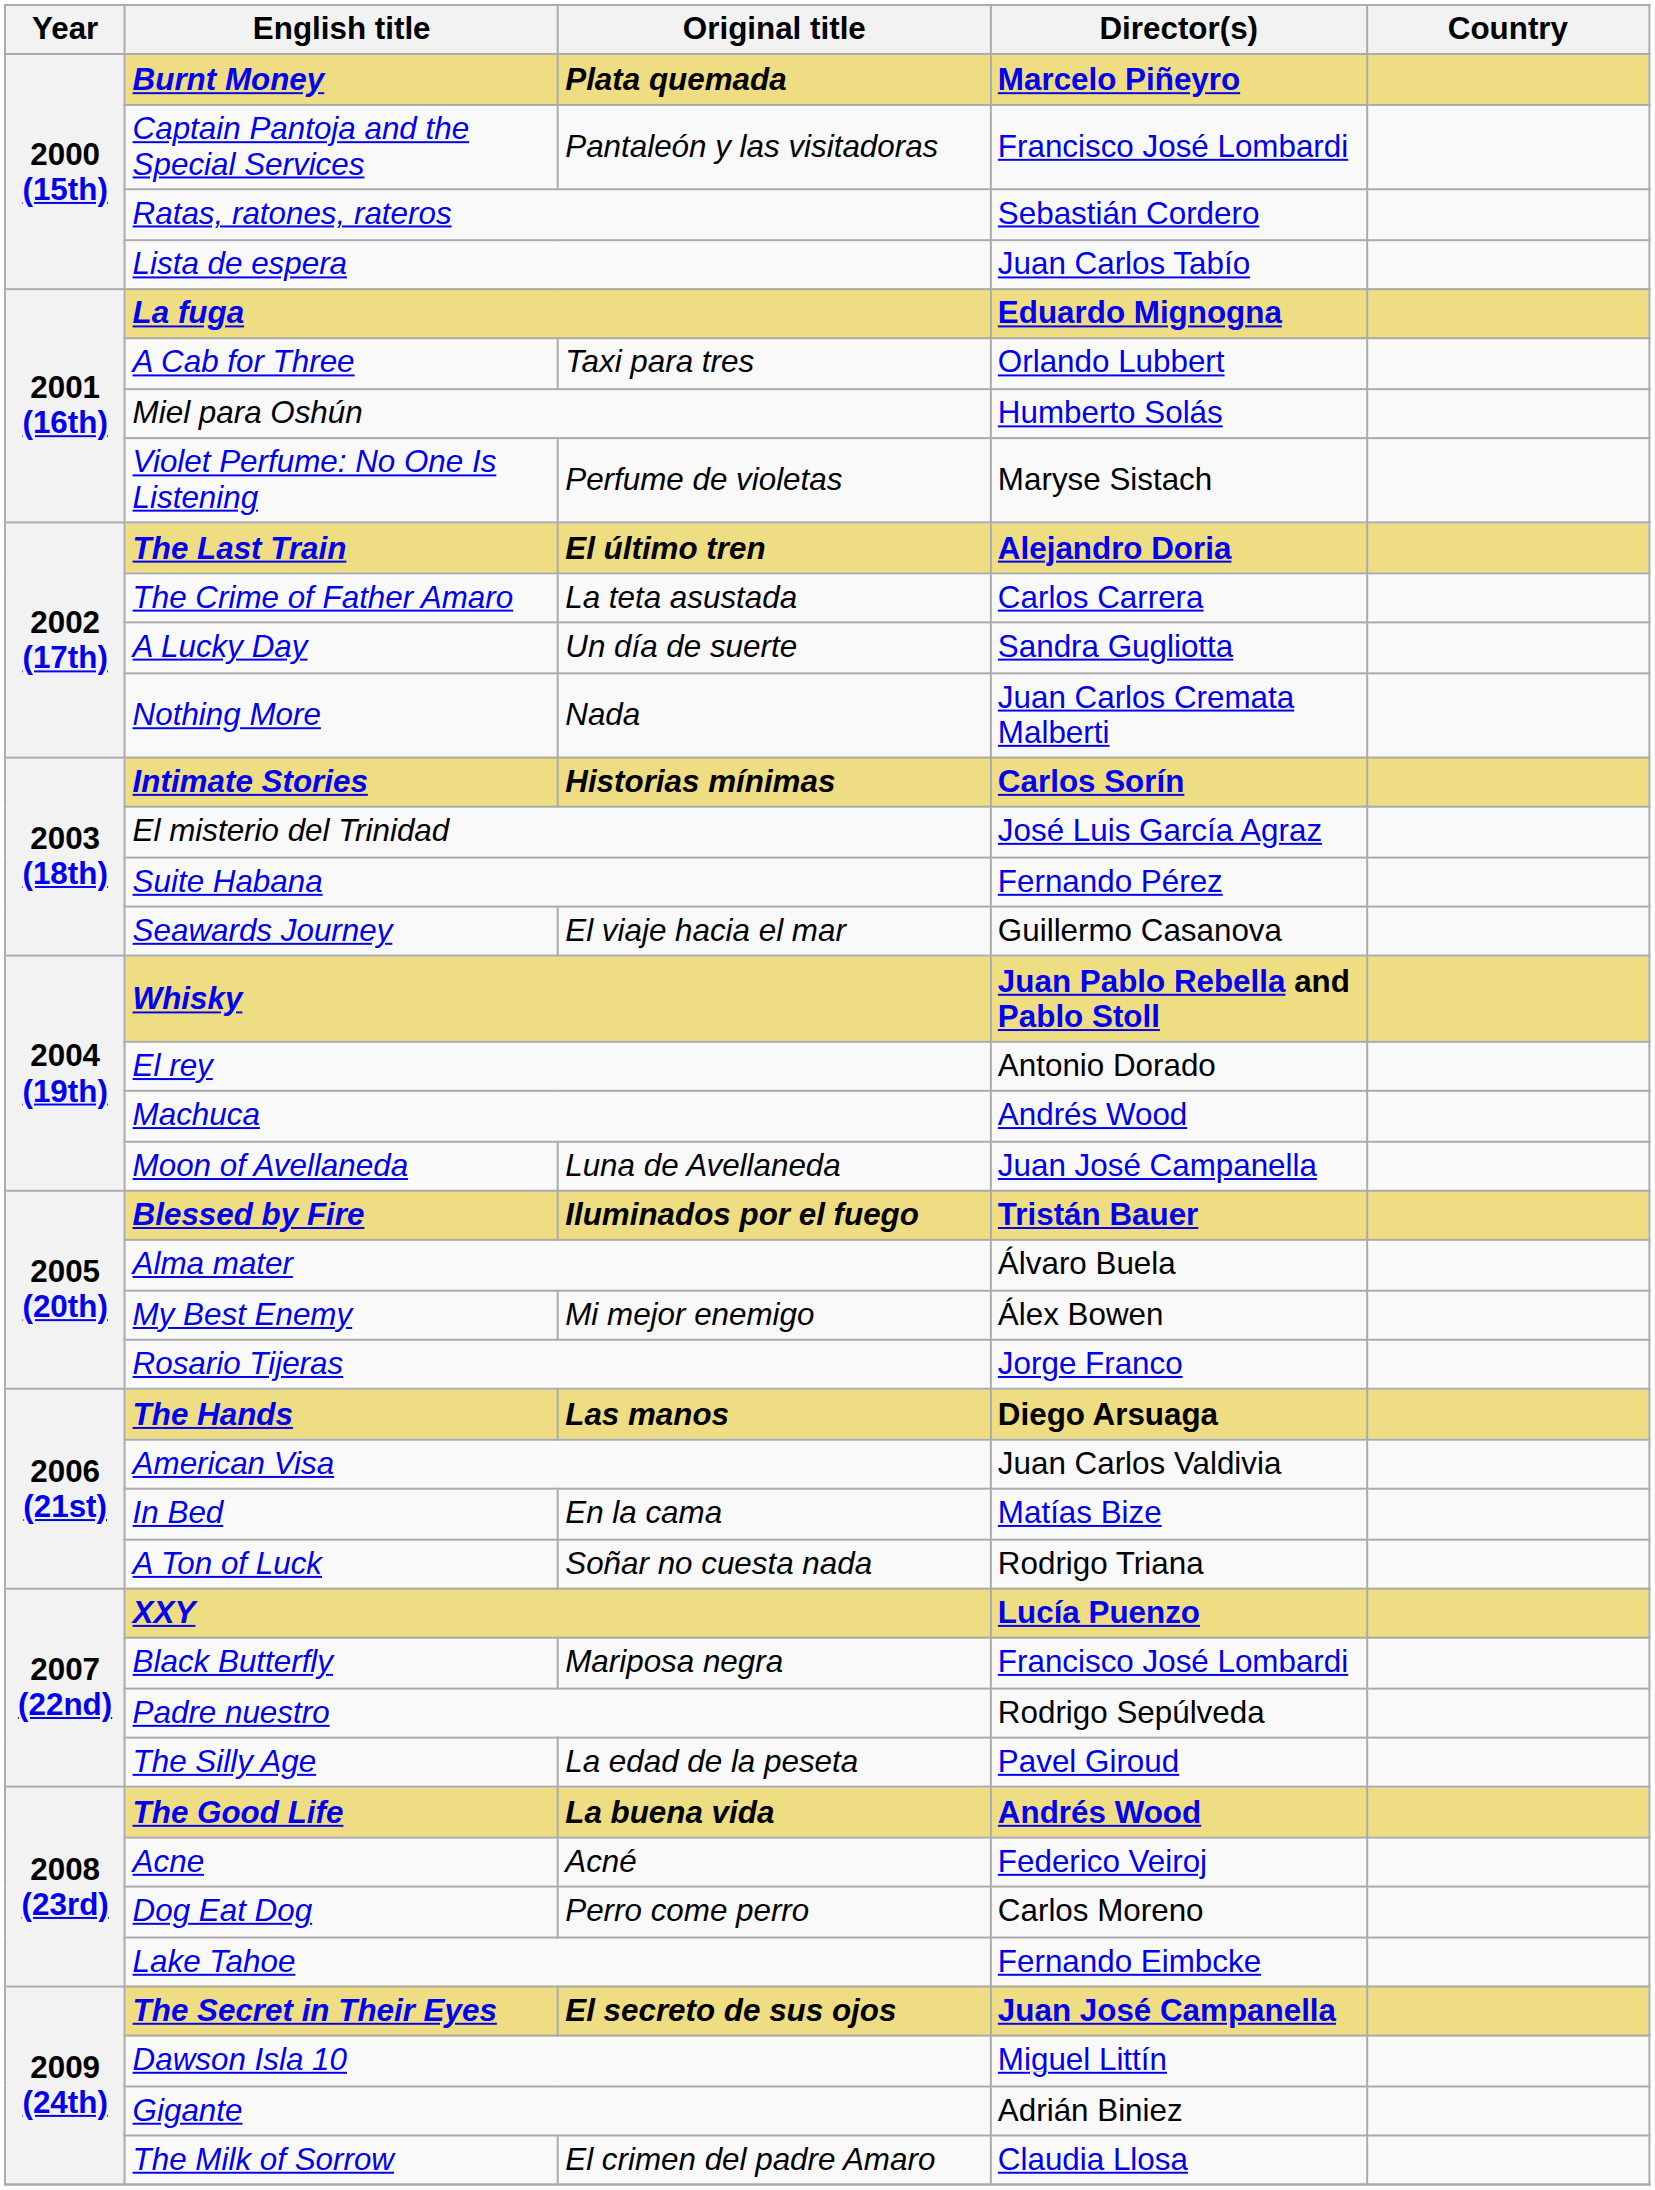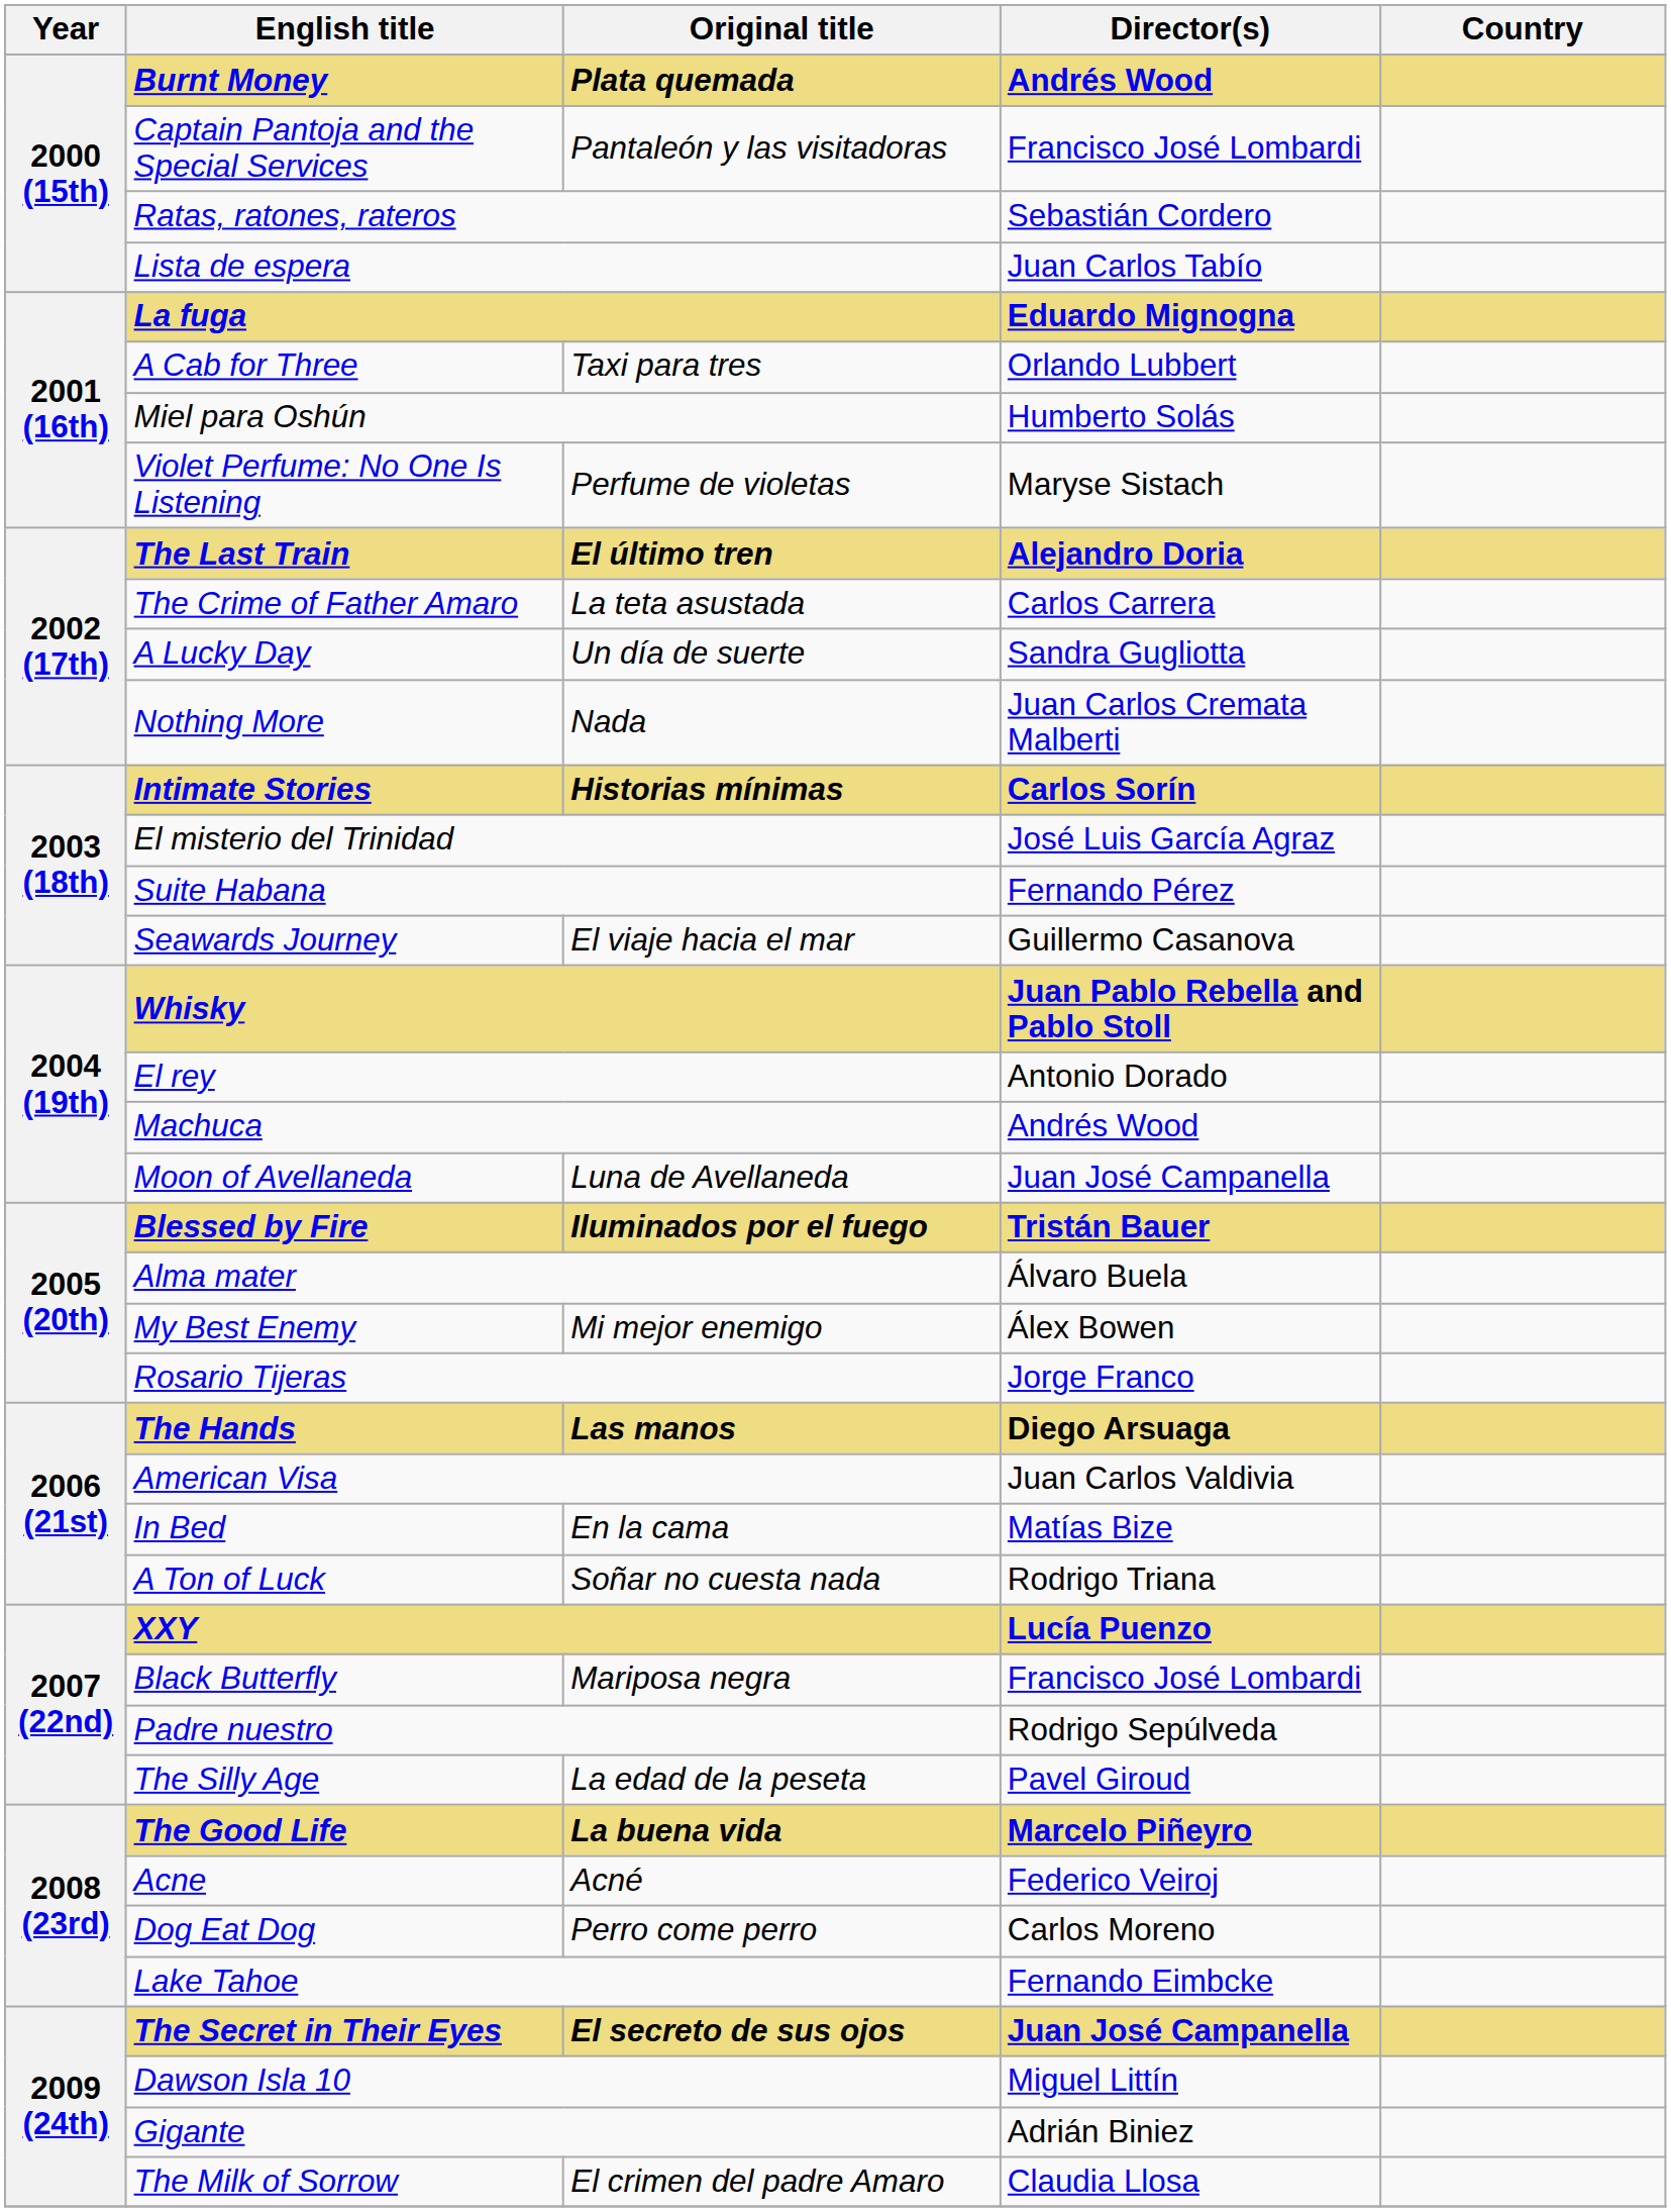Burnt Money | Director(s): Marcelo Piñeyro -> Andrés Wood
The Good Life | Director(s): Andrés Wood -> Marcelo Piñeyro
